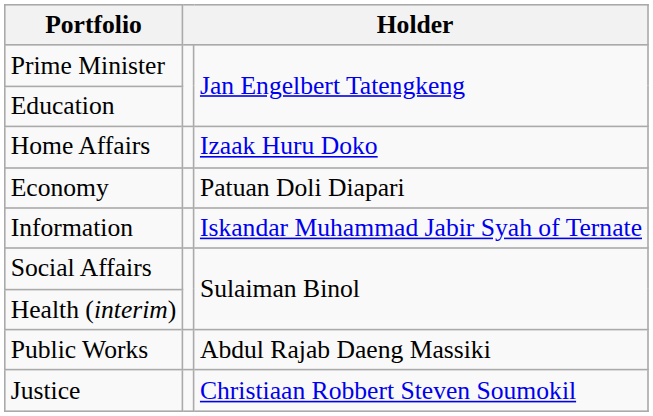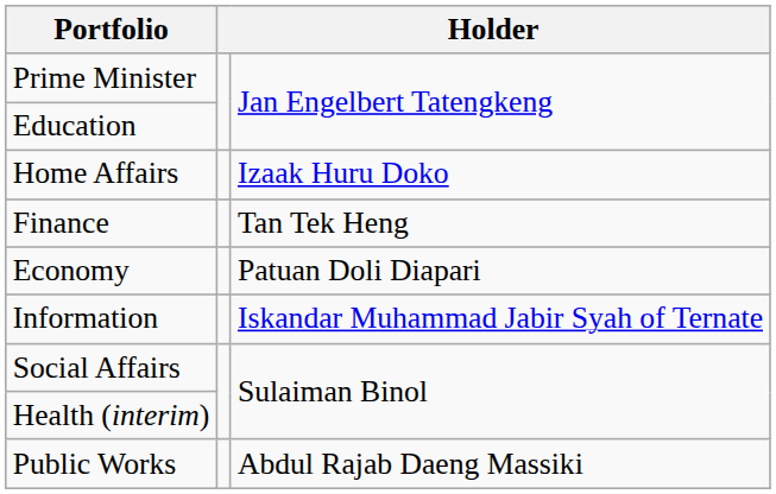+ row: Finance | Tan Tek Heng
- row: Justice | Christiaan Robbert Steven Soumokil
